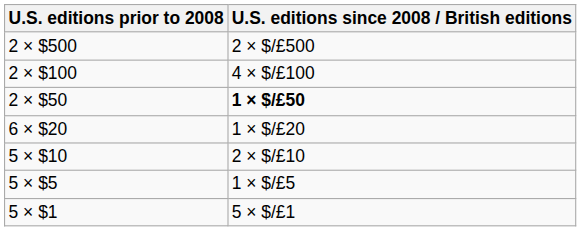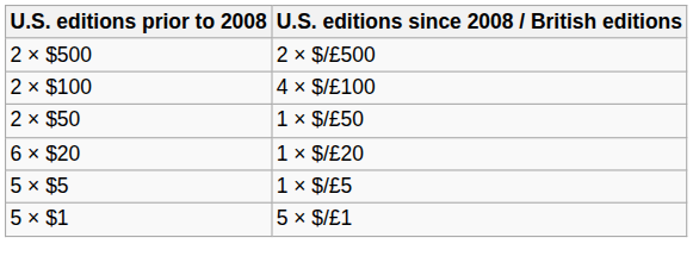2 × $50 | U.S. editions since 2008 / British editions: bold -> normal
- row: 5 × $10 | 2 × $/£10
